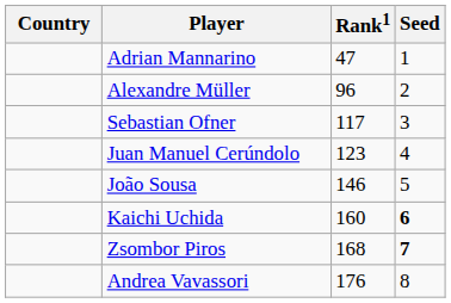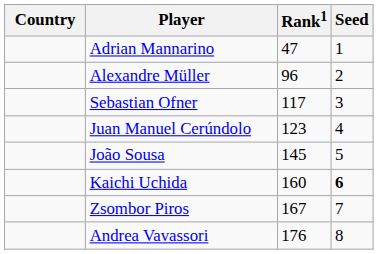João Sousa | Rank1: 146 -> 145
Zsombor Piros | Rank1: 168 -> 167
Zsombor Piros | Seed: bold -> normal
